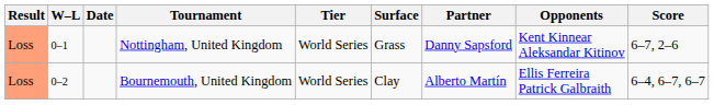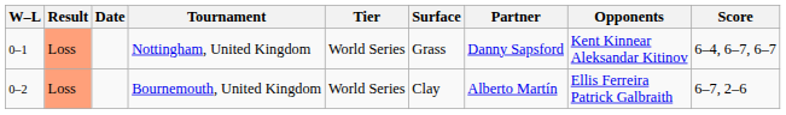columns swapped: Result <-> W–L
Nottingham, United Kingdom | Score: 6–7, 2–6 -> 6–4, 6–7, 6–7
Bournemouth, United Kingdom | Score: 6–4, 6–7, 6–7 -> 6–7, 2–6
